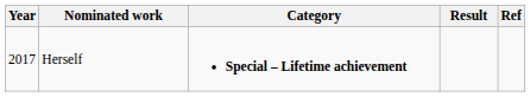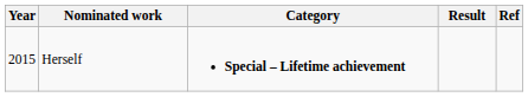Herself | Year: 2017 -> 2015
